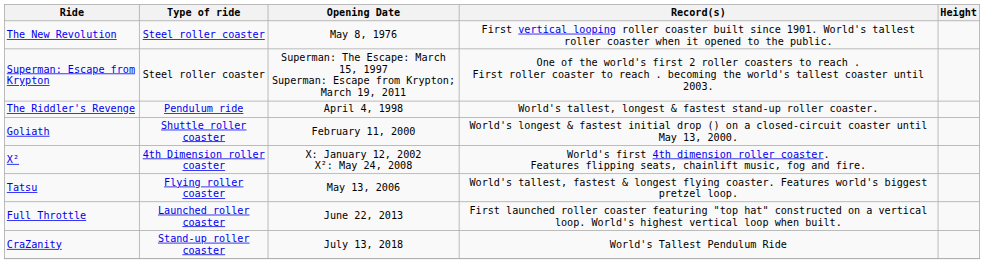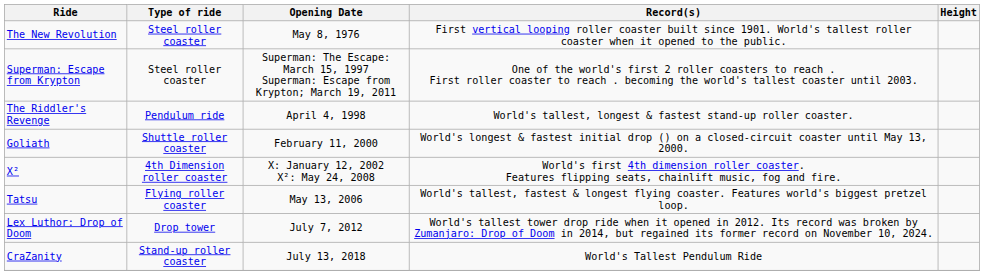+ row: Lex Luthor: Drop of Doom | Drop tower | July 7, 2012 | World's tallest tower drop ride when it opened in 2012. Its record was broken by Zumanjaro: Drop of Doom in 2014, but regained its former record on November 10, 2024.
- row: Full Throttle | Launched roller coaster | June 22, 2013 | First launched roller coaster featuring "top hat" constructed on a vertical loop. World's highest vertical loop when built.
